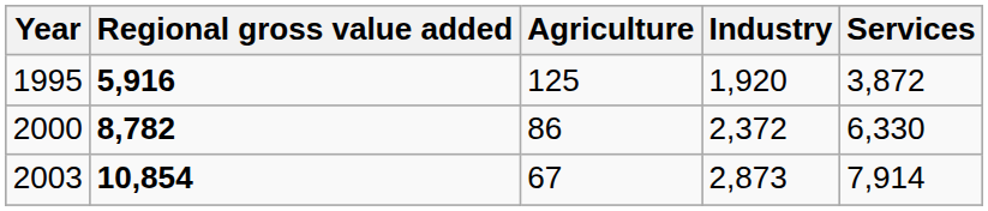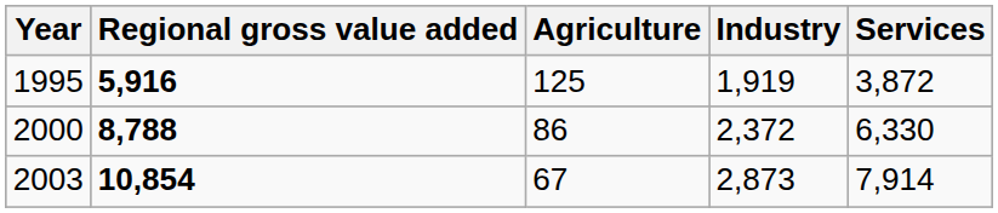1995 | Industry: 1,920 -> 1,919
2000 | Regional gross value added: 8,782 -> 8,788
